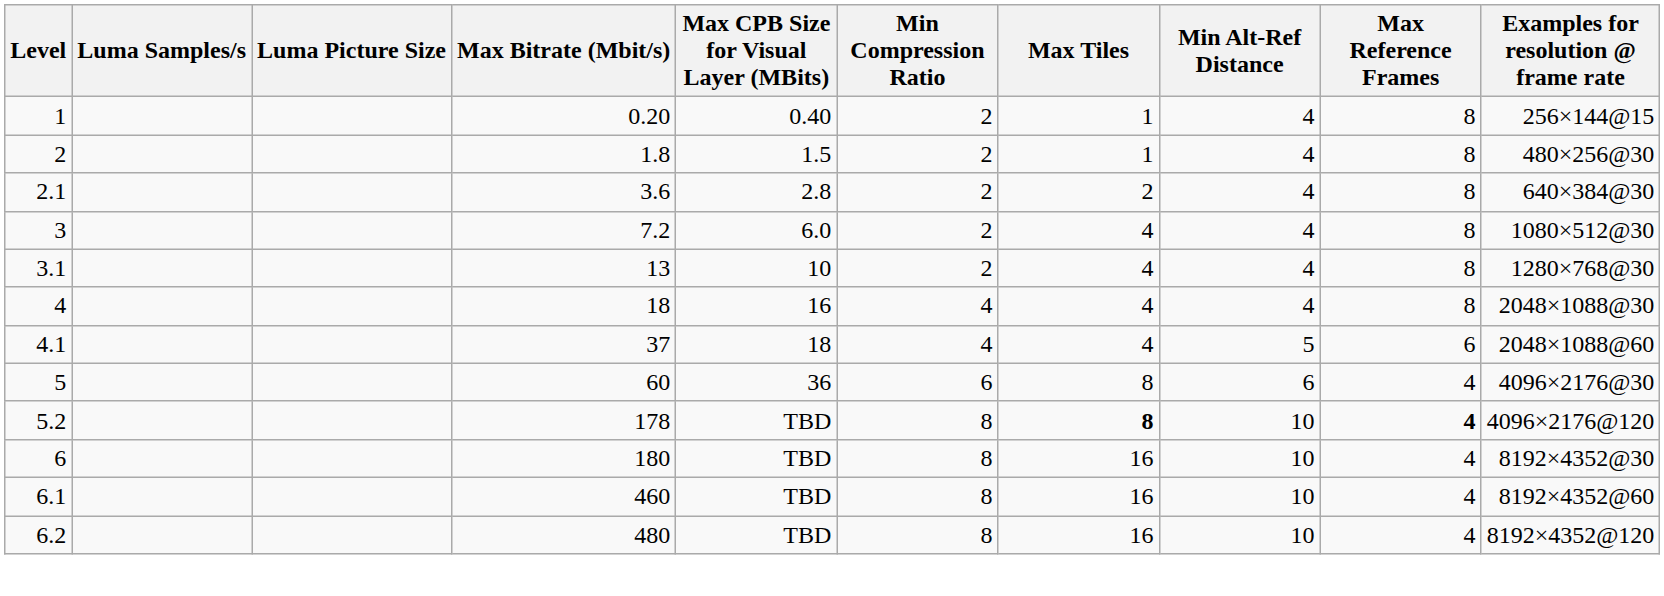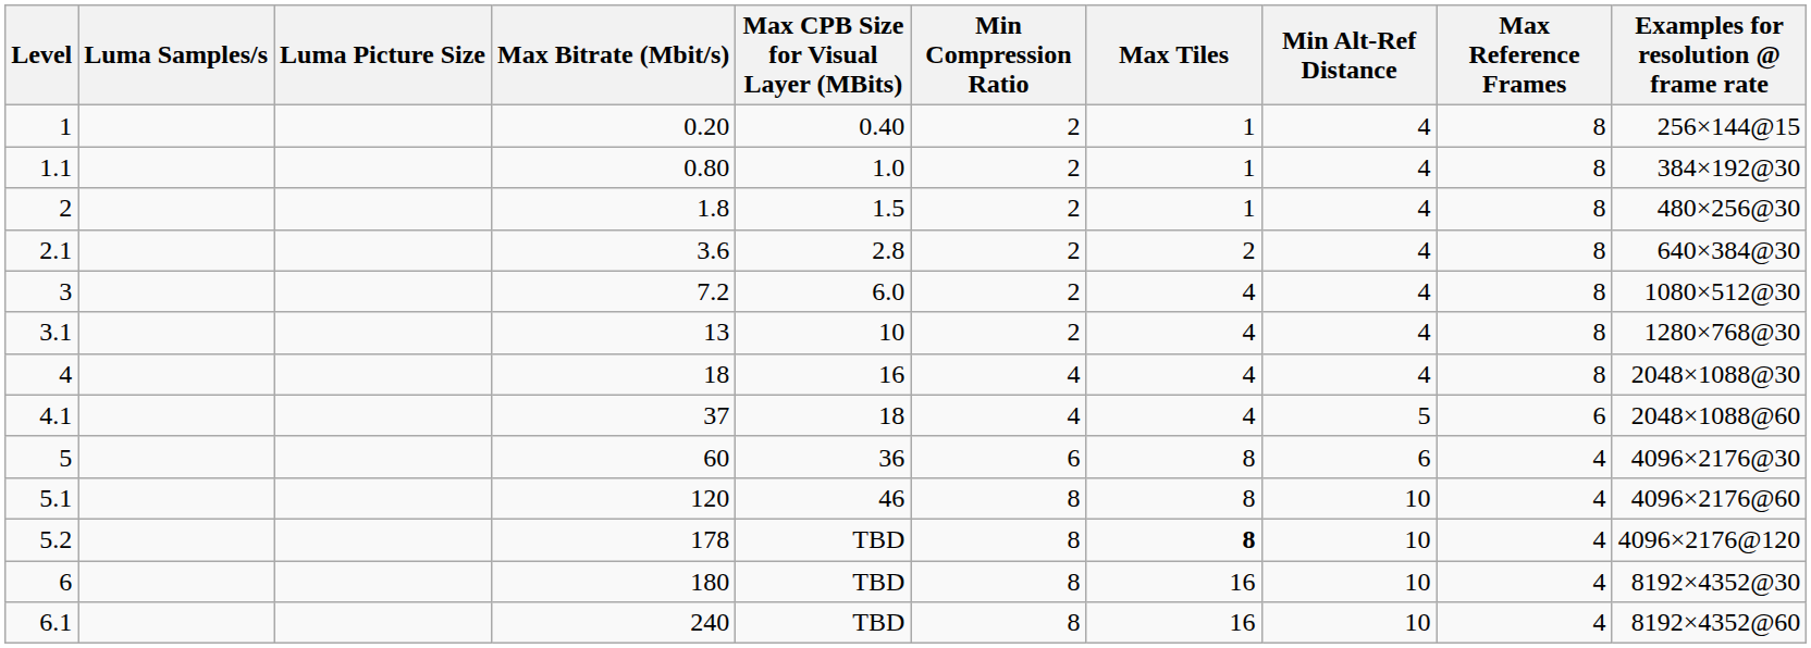+ row: 1.1 | 0.80 | 1.0 | 2 | 1 | 4 | 8 | 384×192@30
+ row: 5.1 | 120 | 46 | 8 | 8 | 10 | 4 | 4096×2176@60
5.2 | Max Reference Frames: bold -> normal
6.1 | Max Bitrate (Mbit/s): 460 -> 240
- row: 6.2 | 480 | TBD | 8 | 16 | 10 | 4 | 8192×4352@120
